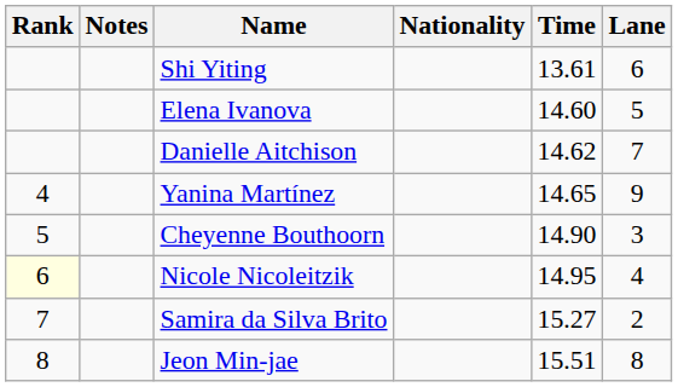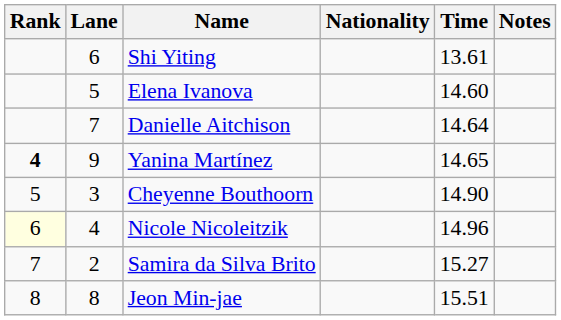columns swapped: Lane <-> Notes
Danielle Aitchison | Time: 14.62 -> 14.64
Yanina Martínez | Rank: normal -> bold
Nicole Nicoleitzik | Time: 14.95 -> 14.96
